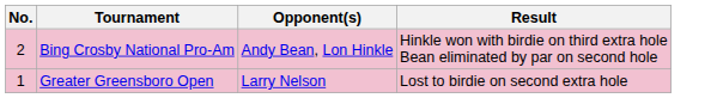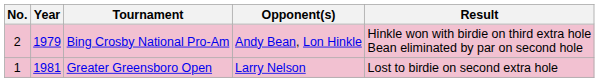+ column: Year | 1979 | 1981
